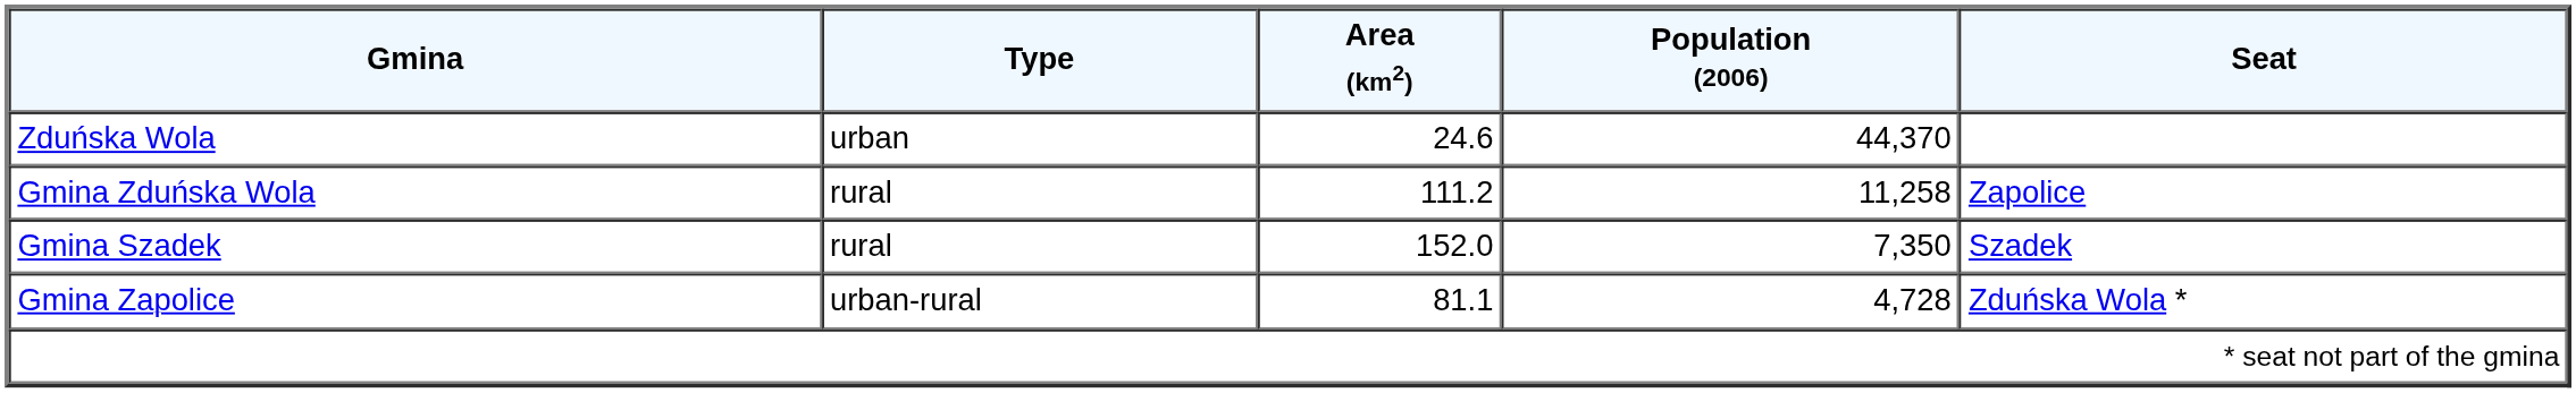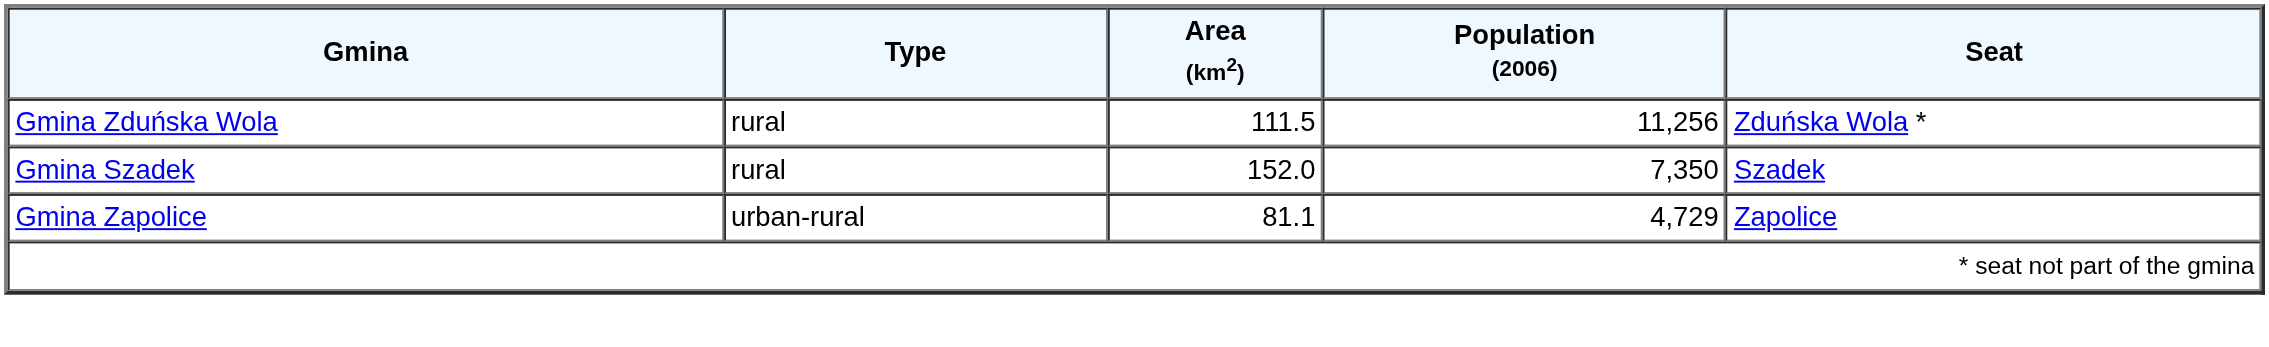- row: Zduńska Wola | urban | 24.6 | 44,370
Gmina Zduńska Wola | Area (km2): 111.2 -> 111.5
Gmina Zduńska Wola | Population (2006): 11,258 -> 11,256
Gmina Zduńska Wola | Seat: Zapolice -> Zduńska Wola *
Gmina Zapolice | Population (2006): 4,728 -> 4,729
Gmina Zapolice | Seat: Zduńska Wola * -> Zapolice
